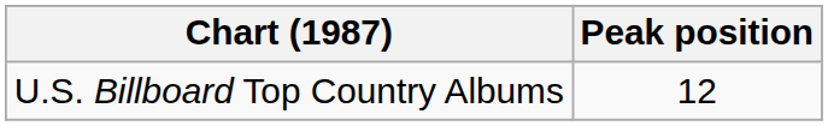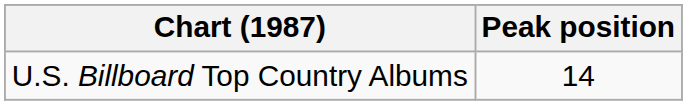U.S. Billboard Top Country Albums | Peak position: 12 -> 14
